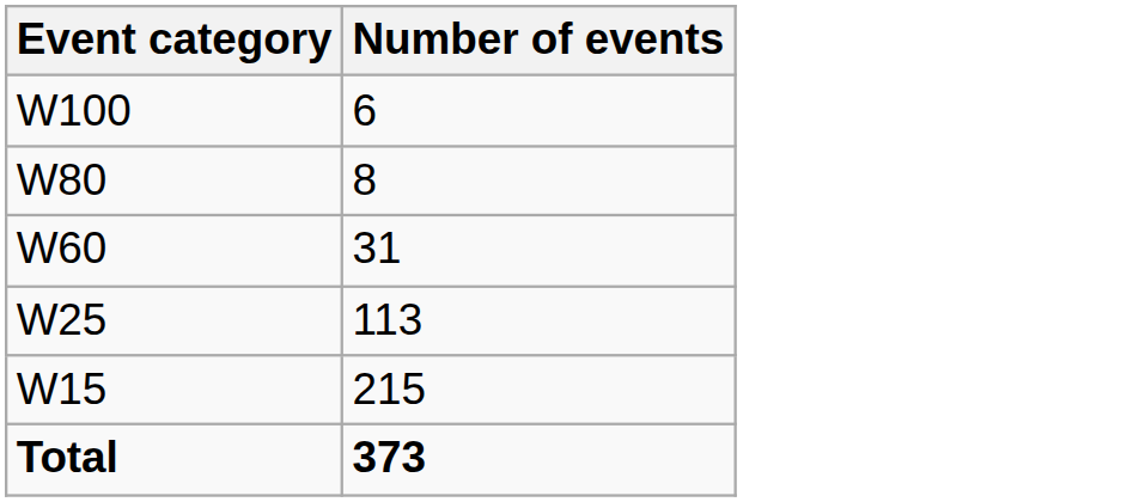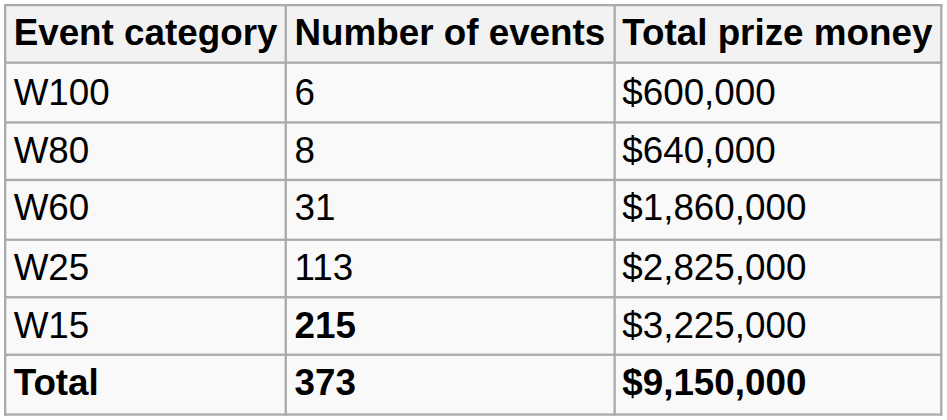+ column: Total prize money | $600,000 | $640,000 | $1,860,000 | $2,825,000 | $3,225,000 | $9,150,000
W15 | Number of events: normal -> bold
